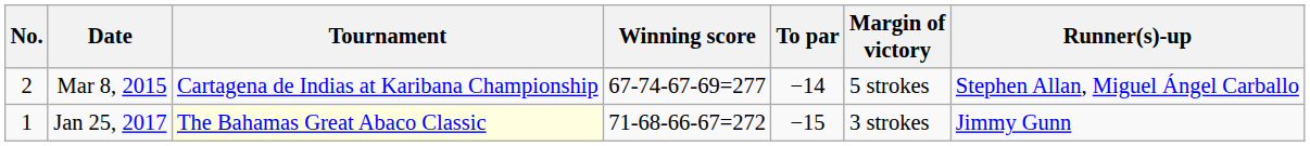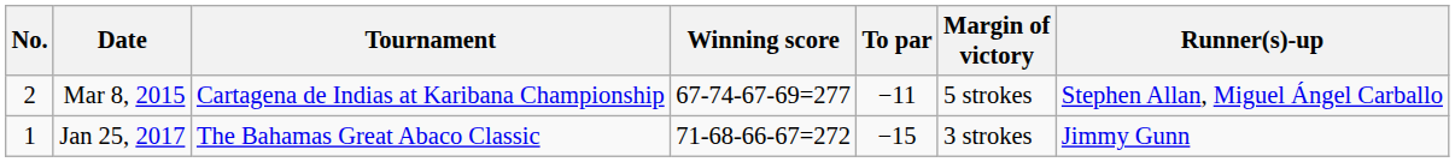Mar 8, 2015 | To par: −14 -> −11
Jan 25, 2017 | Tournament: lightyellow background -> no background
